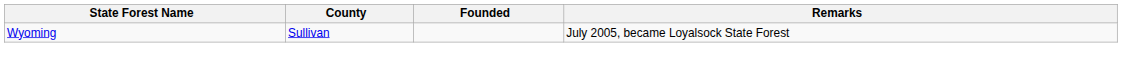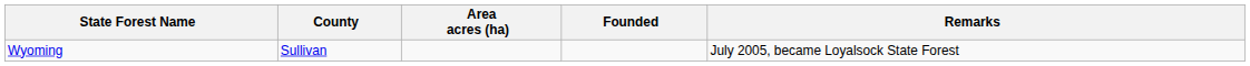+ column: Area acres (ha)
